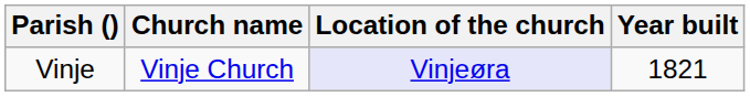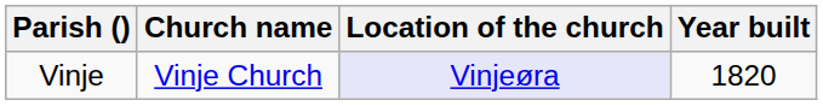Vinje | Year built: 1821 -> 1820
